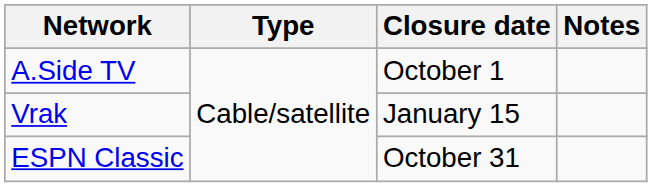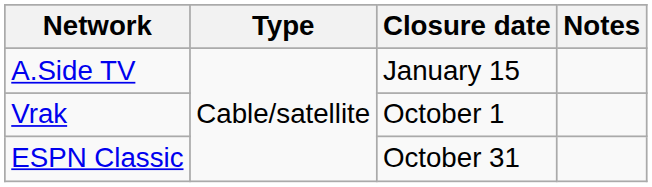A.Side TV | Closure date: October 1 -> January 15
Vrak | Closure date: January 15 -> October 1
